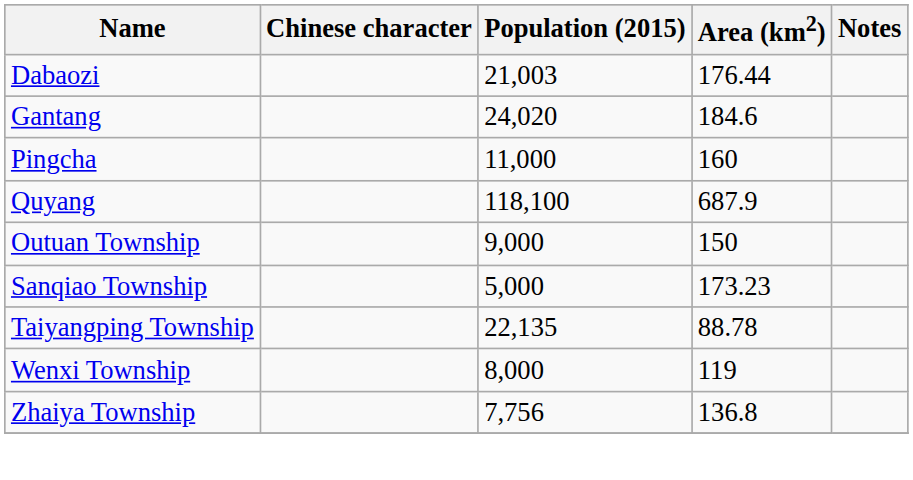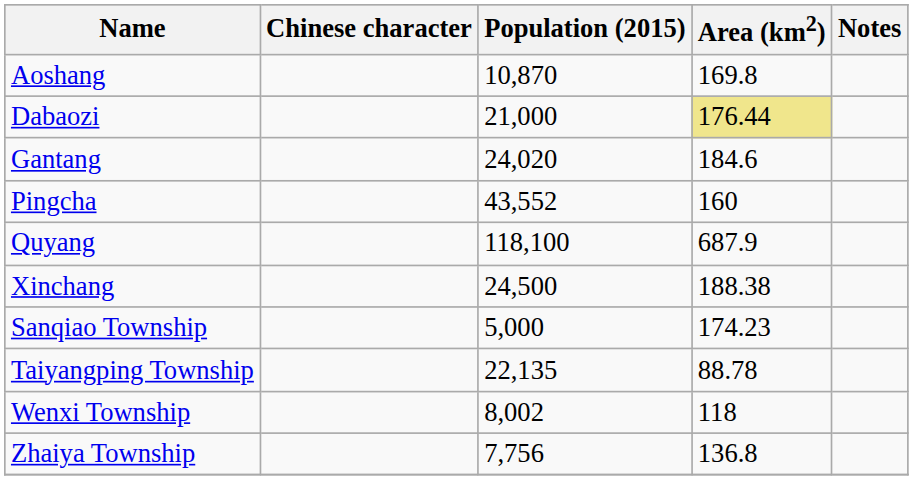+ row: Aoshang | 10,870 | 169.8
Dabaozi | Population (2015): 21,003 -> 21,000
Dabaozi | Area (km2): no background -> khaki background
Pingcha | Population (2015): 11,000 -> 43,552
+ row: Xinchang | 24,500 | 188.38
- row: Outuan Township | 9,000 | 150
Sanqiao Township | Area (km2): 173.23 -> 174.23
Wenxi Township | Population (2015): 8,000 -> 8,002
Wenxi Township | Area (km2): 119 -> 118
